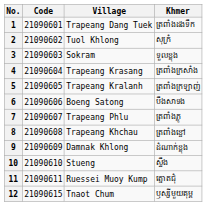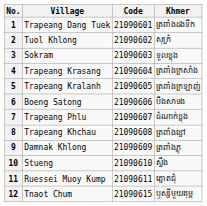columns swapped: Code <-> Village
7 | Khmer: ត្រពាំងភ្លូ -> ដំណាក់ខ្លុង
9 | Khmer: ដំណាក់ខ្លុង -> ត្រពាំងភ្លូ
